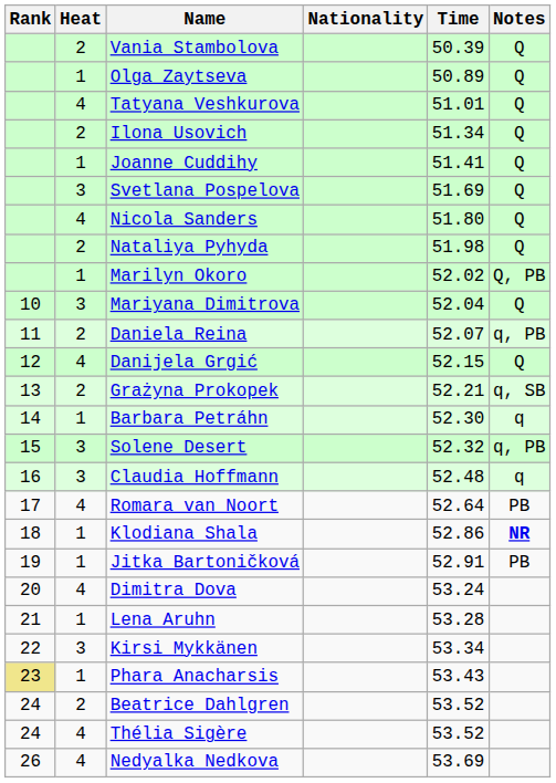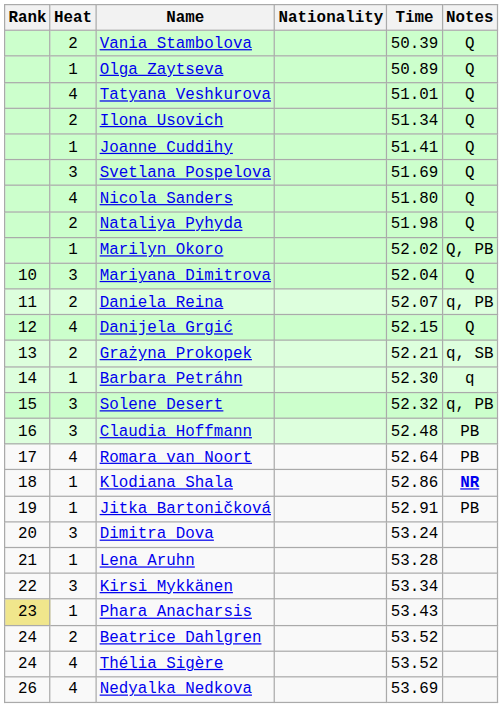Claudia Hoffmann | Notes: q -> PB
Dimitra Dova | Heat: 4 -> 3
